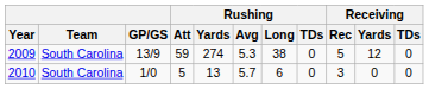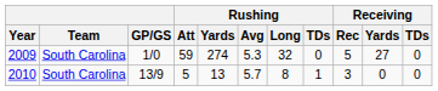2009 | GP/GS: 13/9 -> 1/0
2009 | Rushing / Long: 38 -> 32
2009 | Receiving / Yards: 12 -> 27
2010 | GP/GS: 1/0 -> 13/9
2010 | Rushing / Long: 6 -> 8
2010 | Rushing / TDs: 0 -> 1
